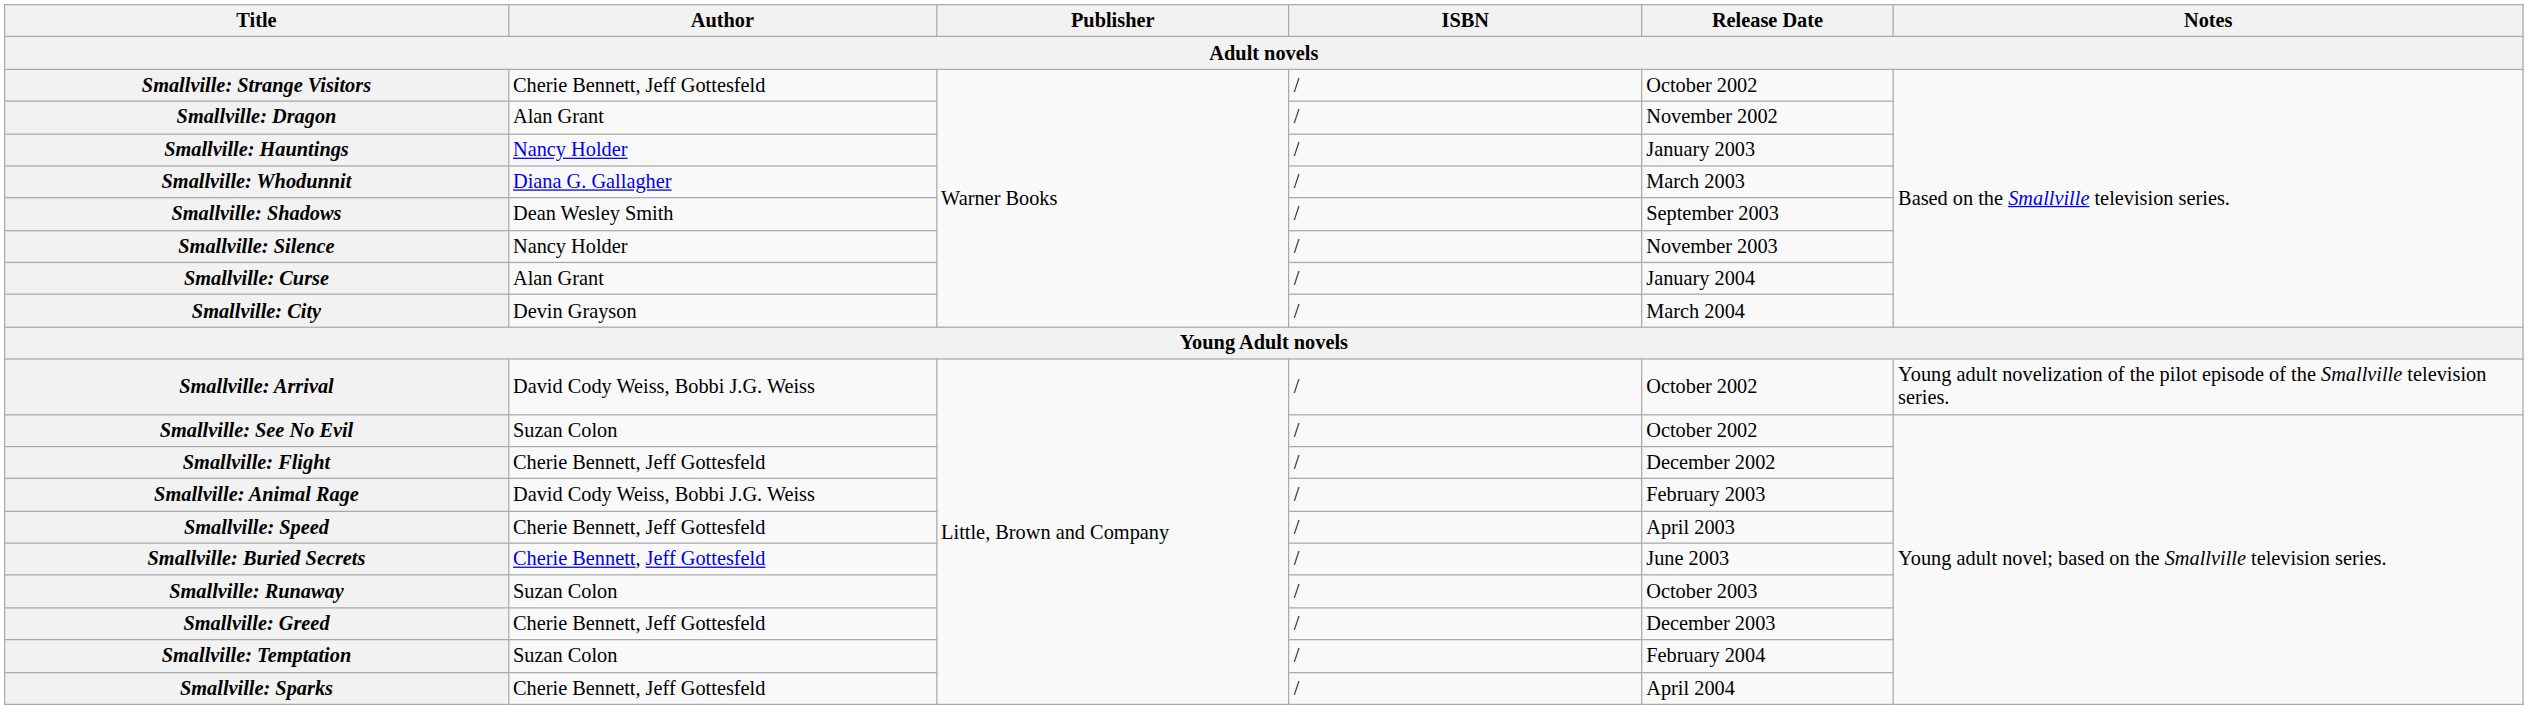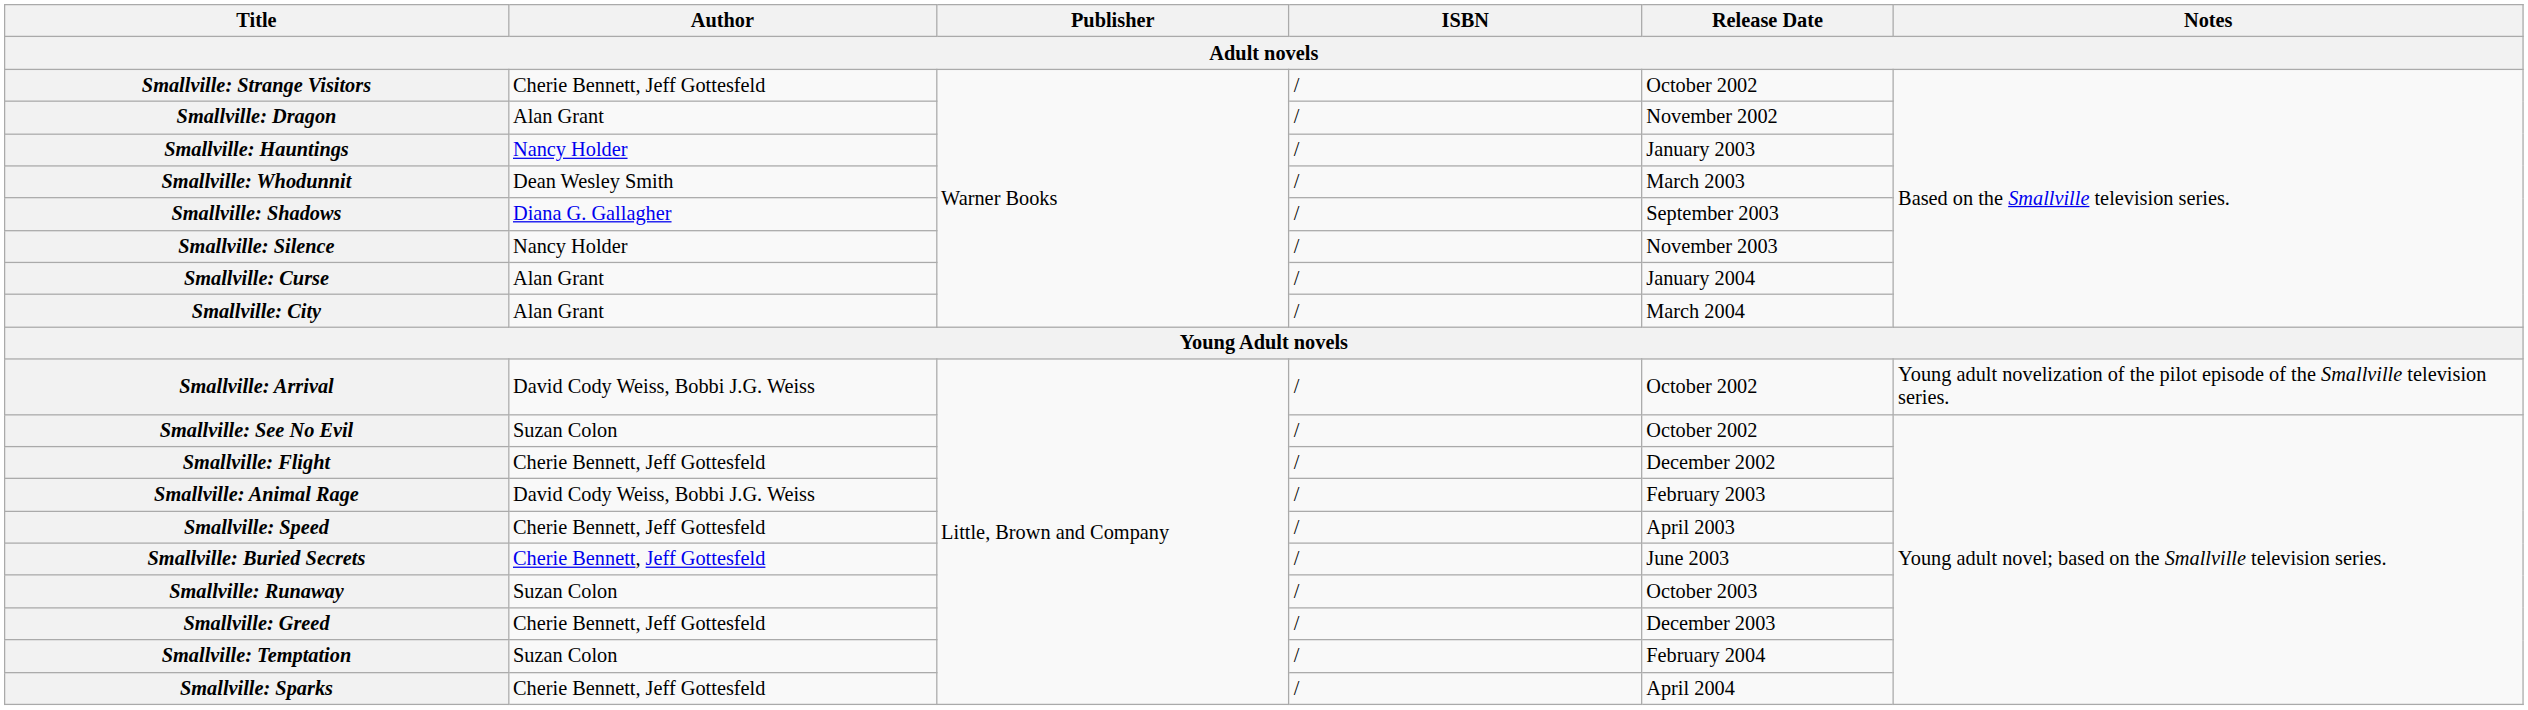Smallville: Whodunnit | Author: Diana G. Gallagher -> Dean Wesley Smith
Smallville: Shadows | Author: Dean Wesley Smith -> Diana G. Gallagher
Smallville: City | Author: Devin Grayson -> Alan Grant
